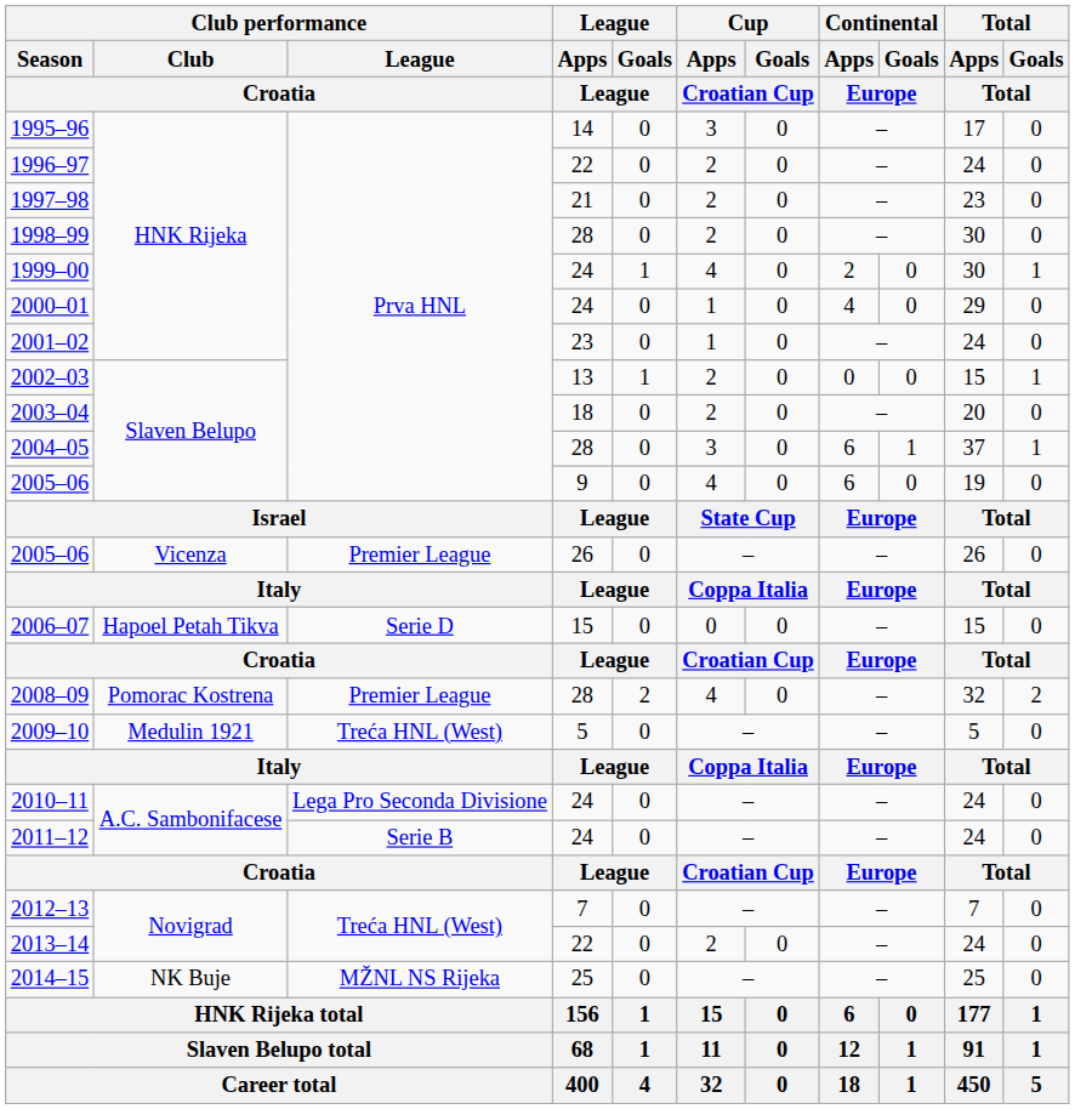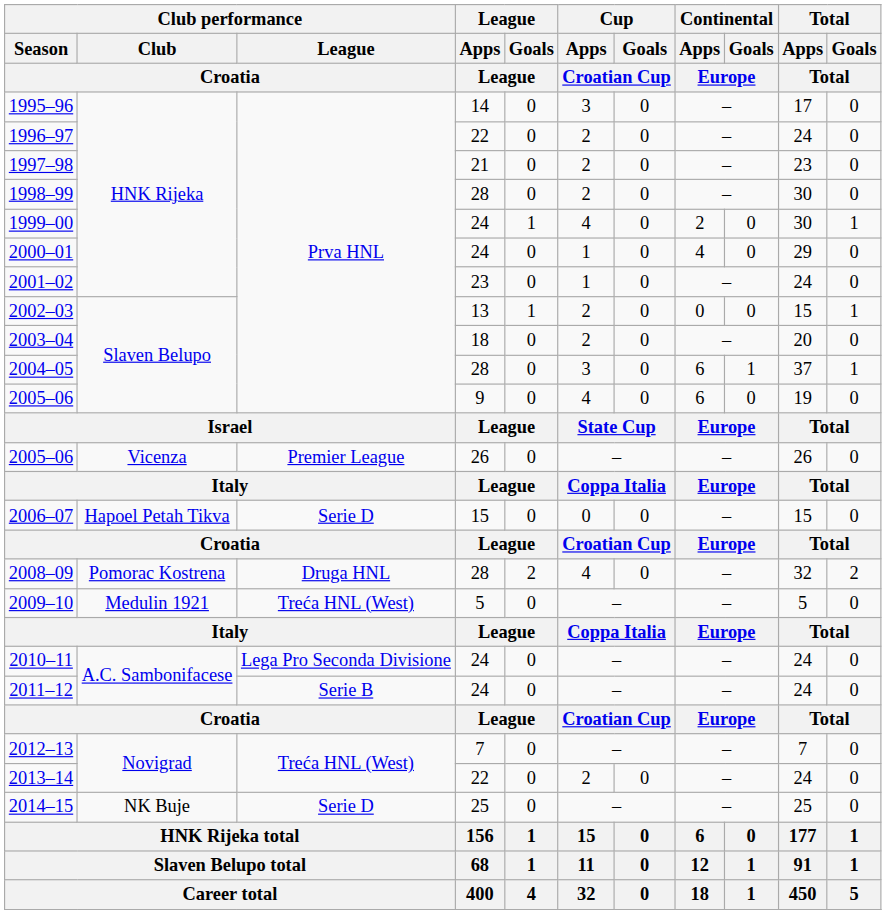2008–09 | Club performance / League / Croatia: Premier League -> Druga HNL
2014–15 | Club performance / League / Croatia: MŽNL NS Rijeka -> Serie D
